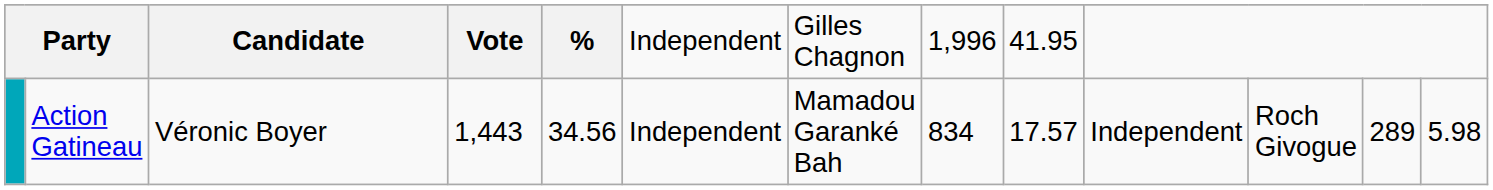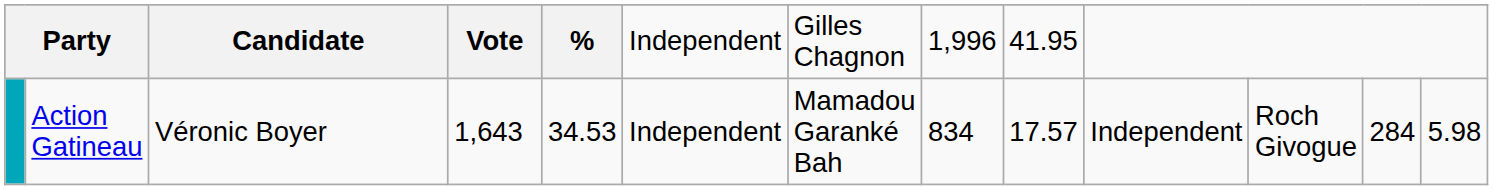Action Gatineau | column 4: 1,443 -> 1,643
Action Gatineau | column 5: 34.56 -> 34.53
Action Gatineau | column 12: 289 -> 284
